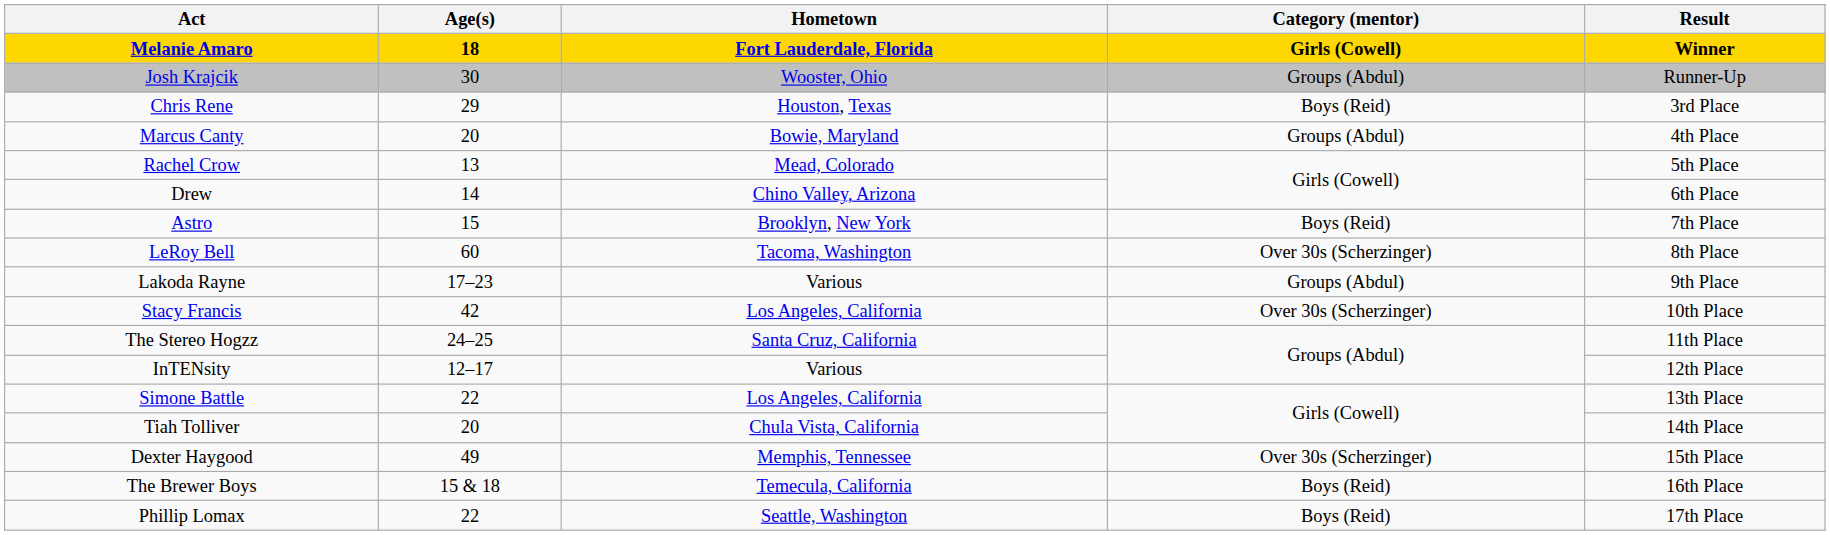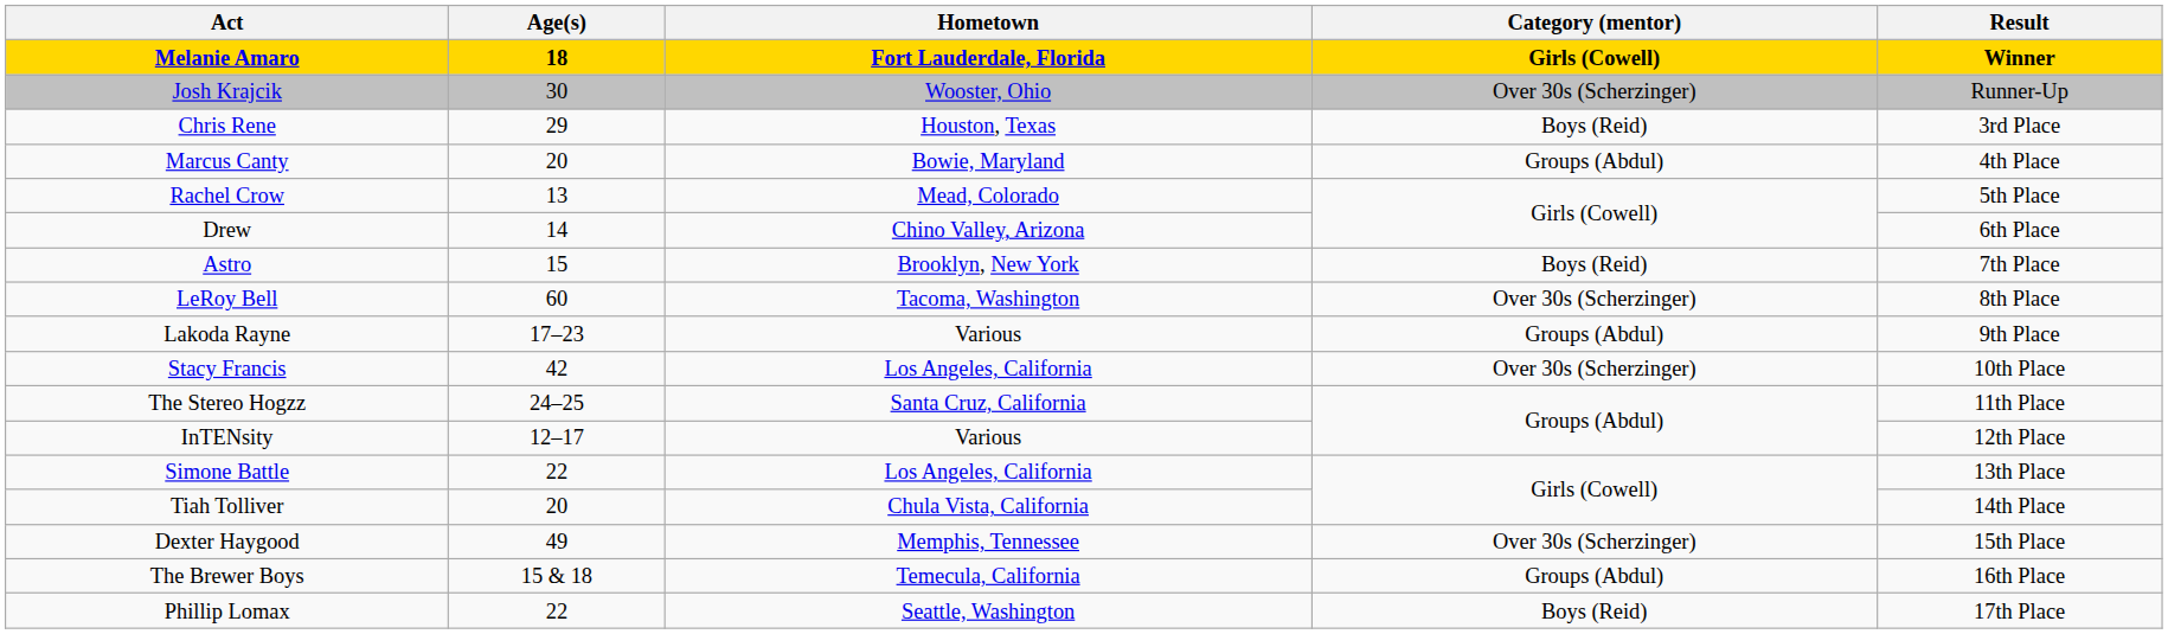Josh Krajcik | Category (mentor): Groups (Abdul) -> Over 30s (Scherzinger)
The Brewer Boys | Category (mentor): Boys (Reid) -> Groups (Abdul)
